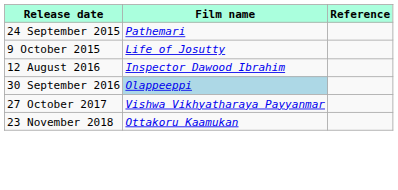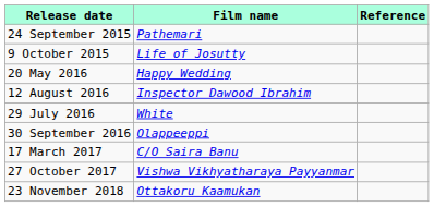+ row: 20 May 2016 | Happy Wedding
+ row: 29 July 2016 | White
30 September 2016 | Film name: lightblue background -> no background
+ row: 17 March 2017 | C/O Saira Banu
